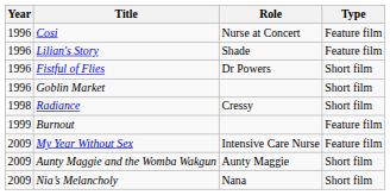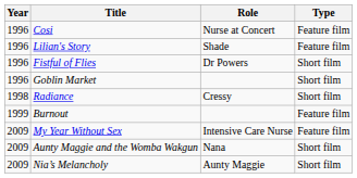Aunty Maggie and the Womba Wakgun | Role: Aunty Maggie -> Nana
Nia’s Melancholy | Role: Nana -> Aunty Maggie
